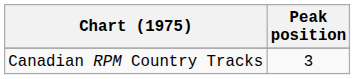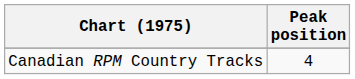Canadian RPM Country Tracks | Peak position: 3 -> 4
